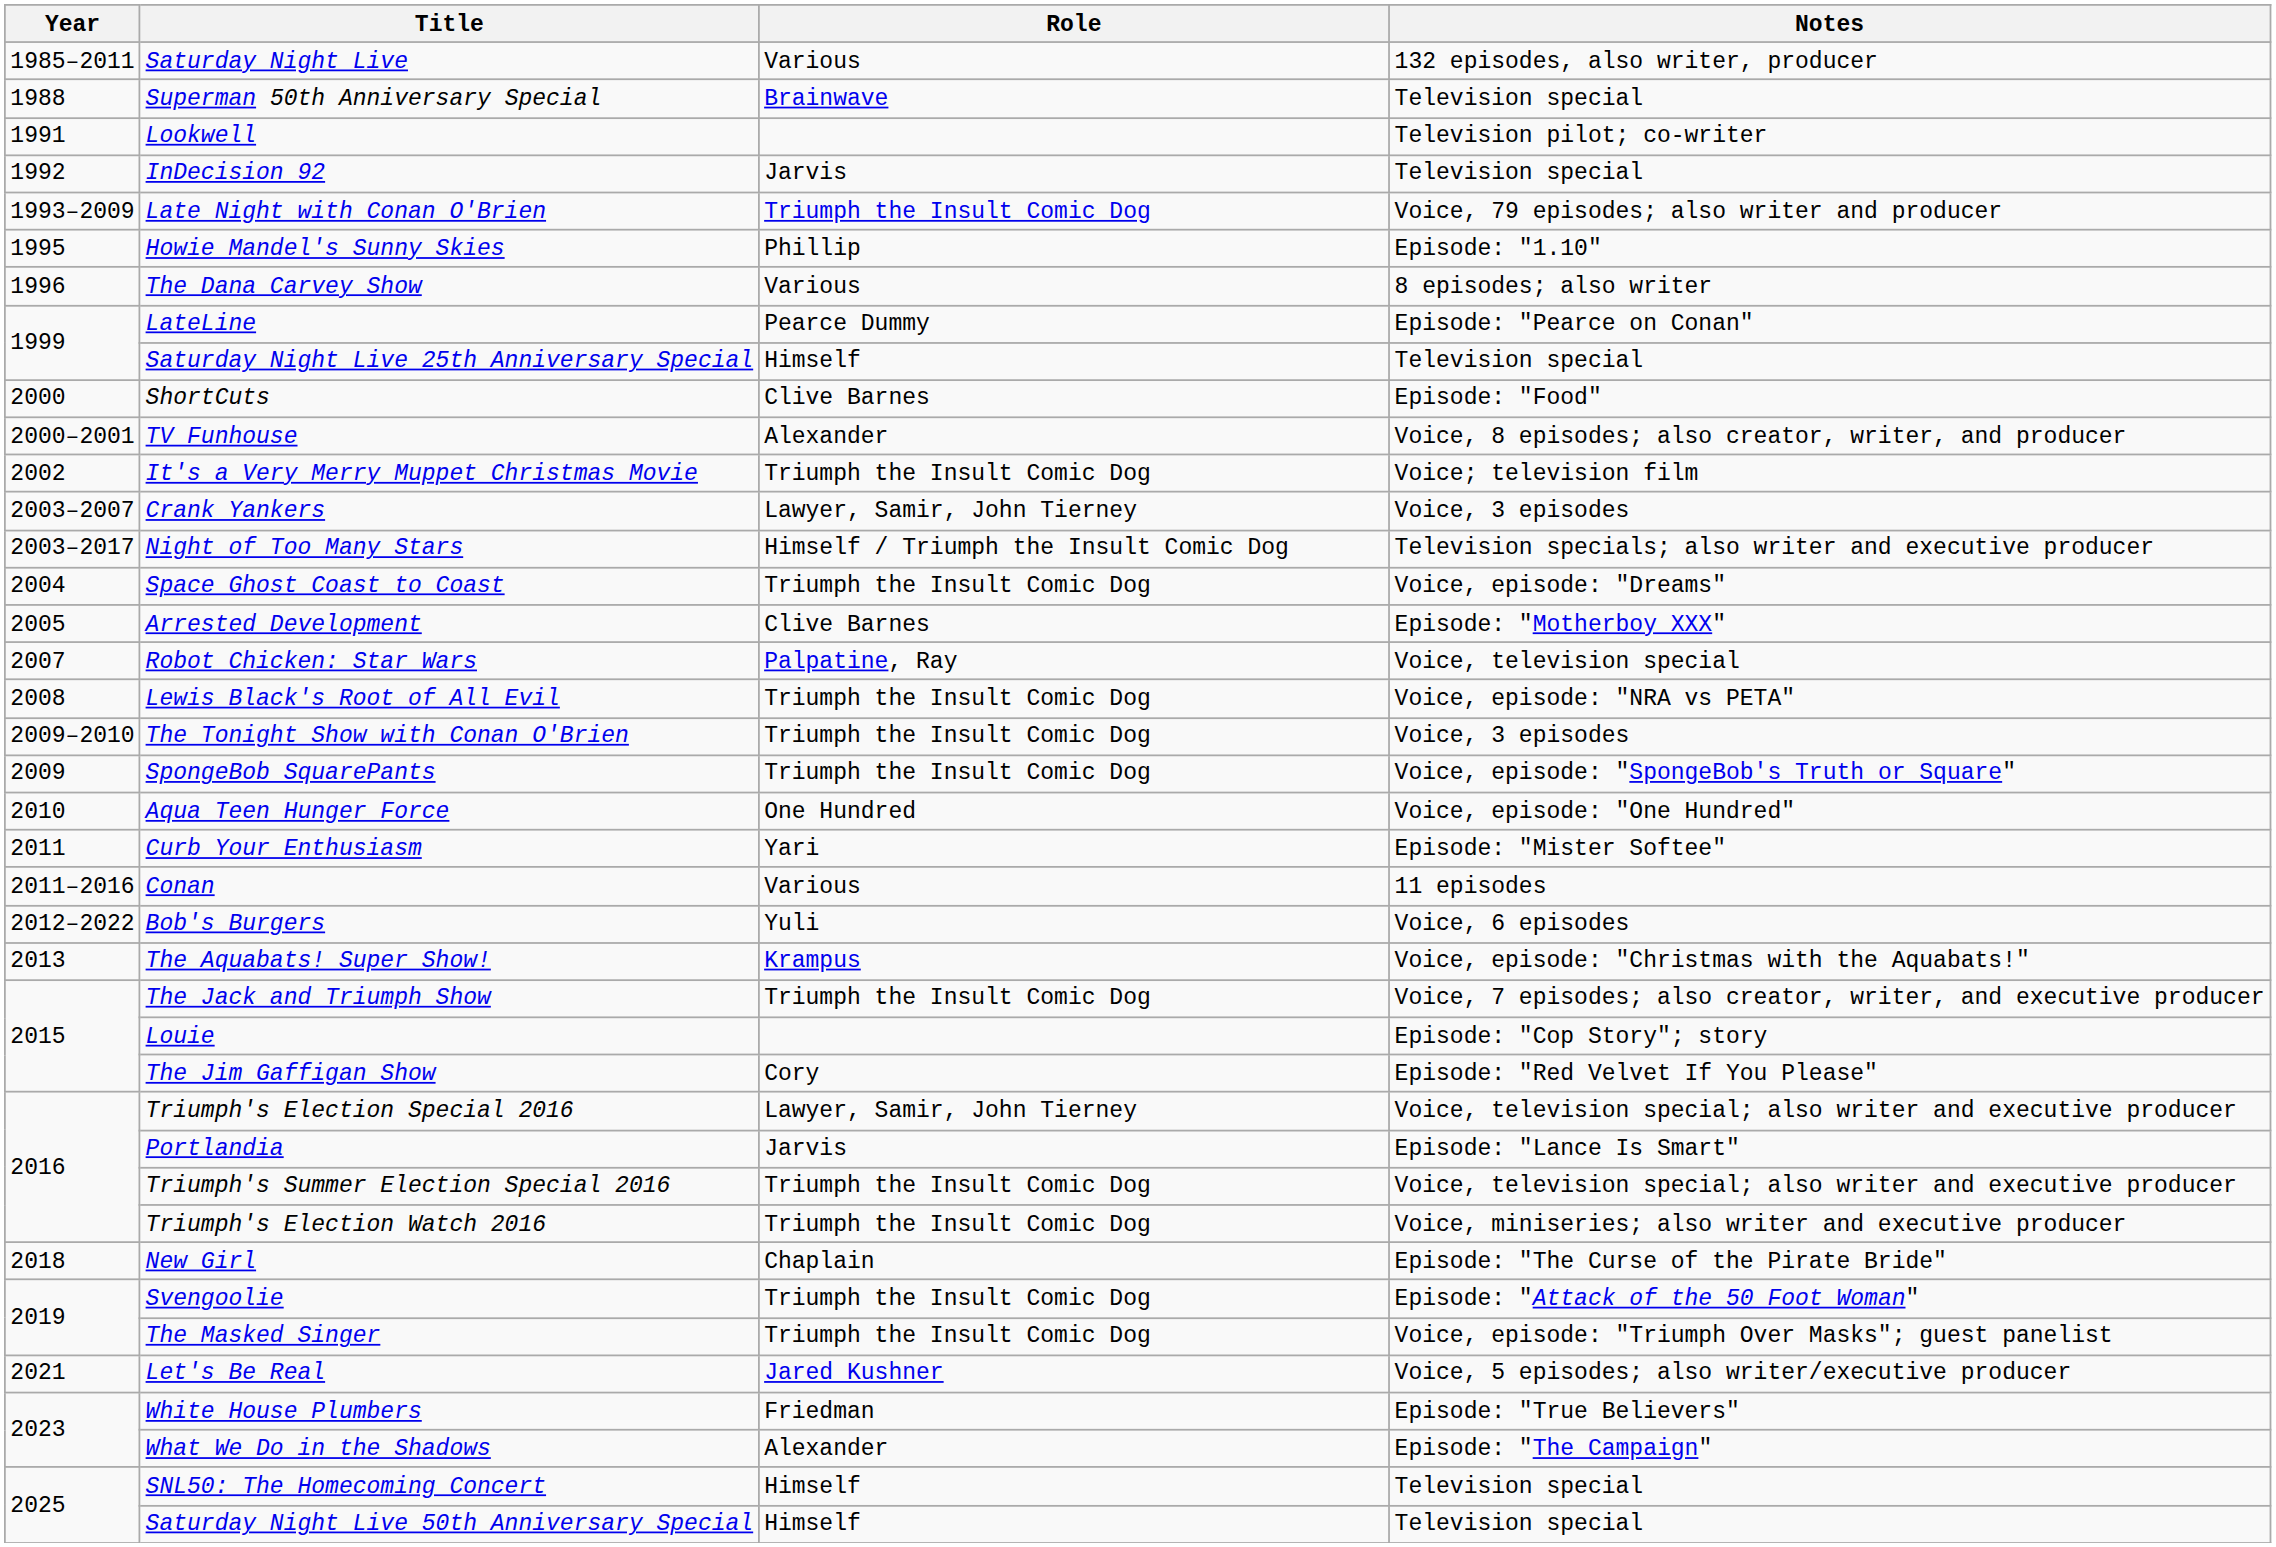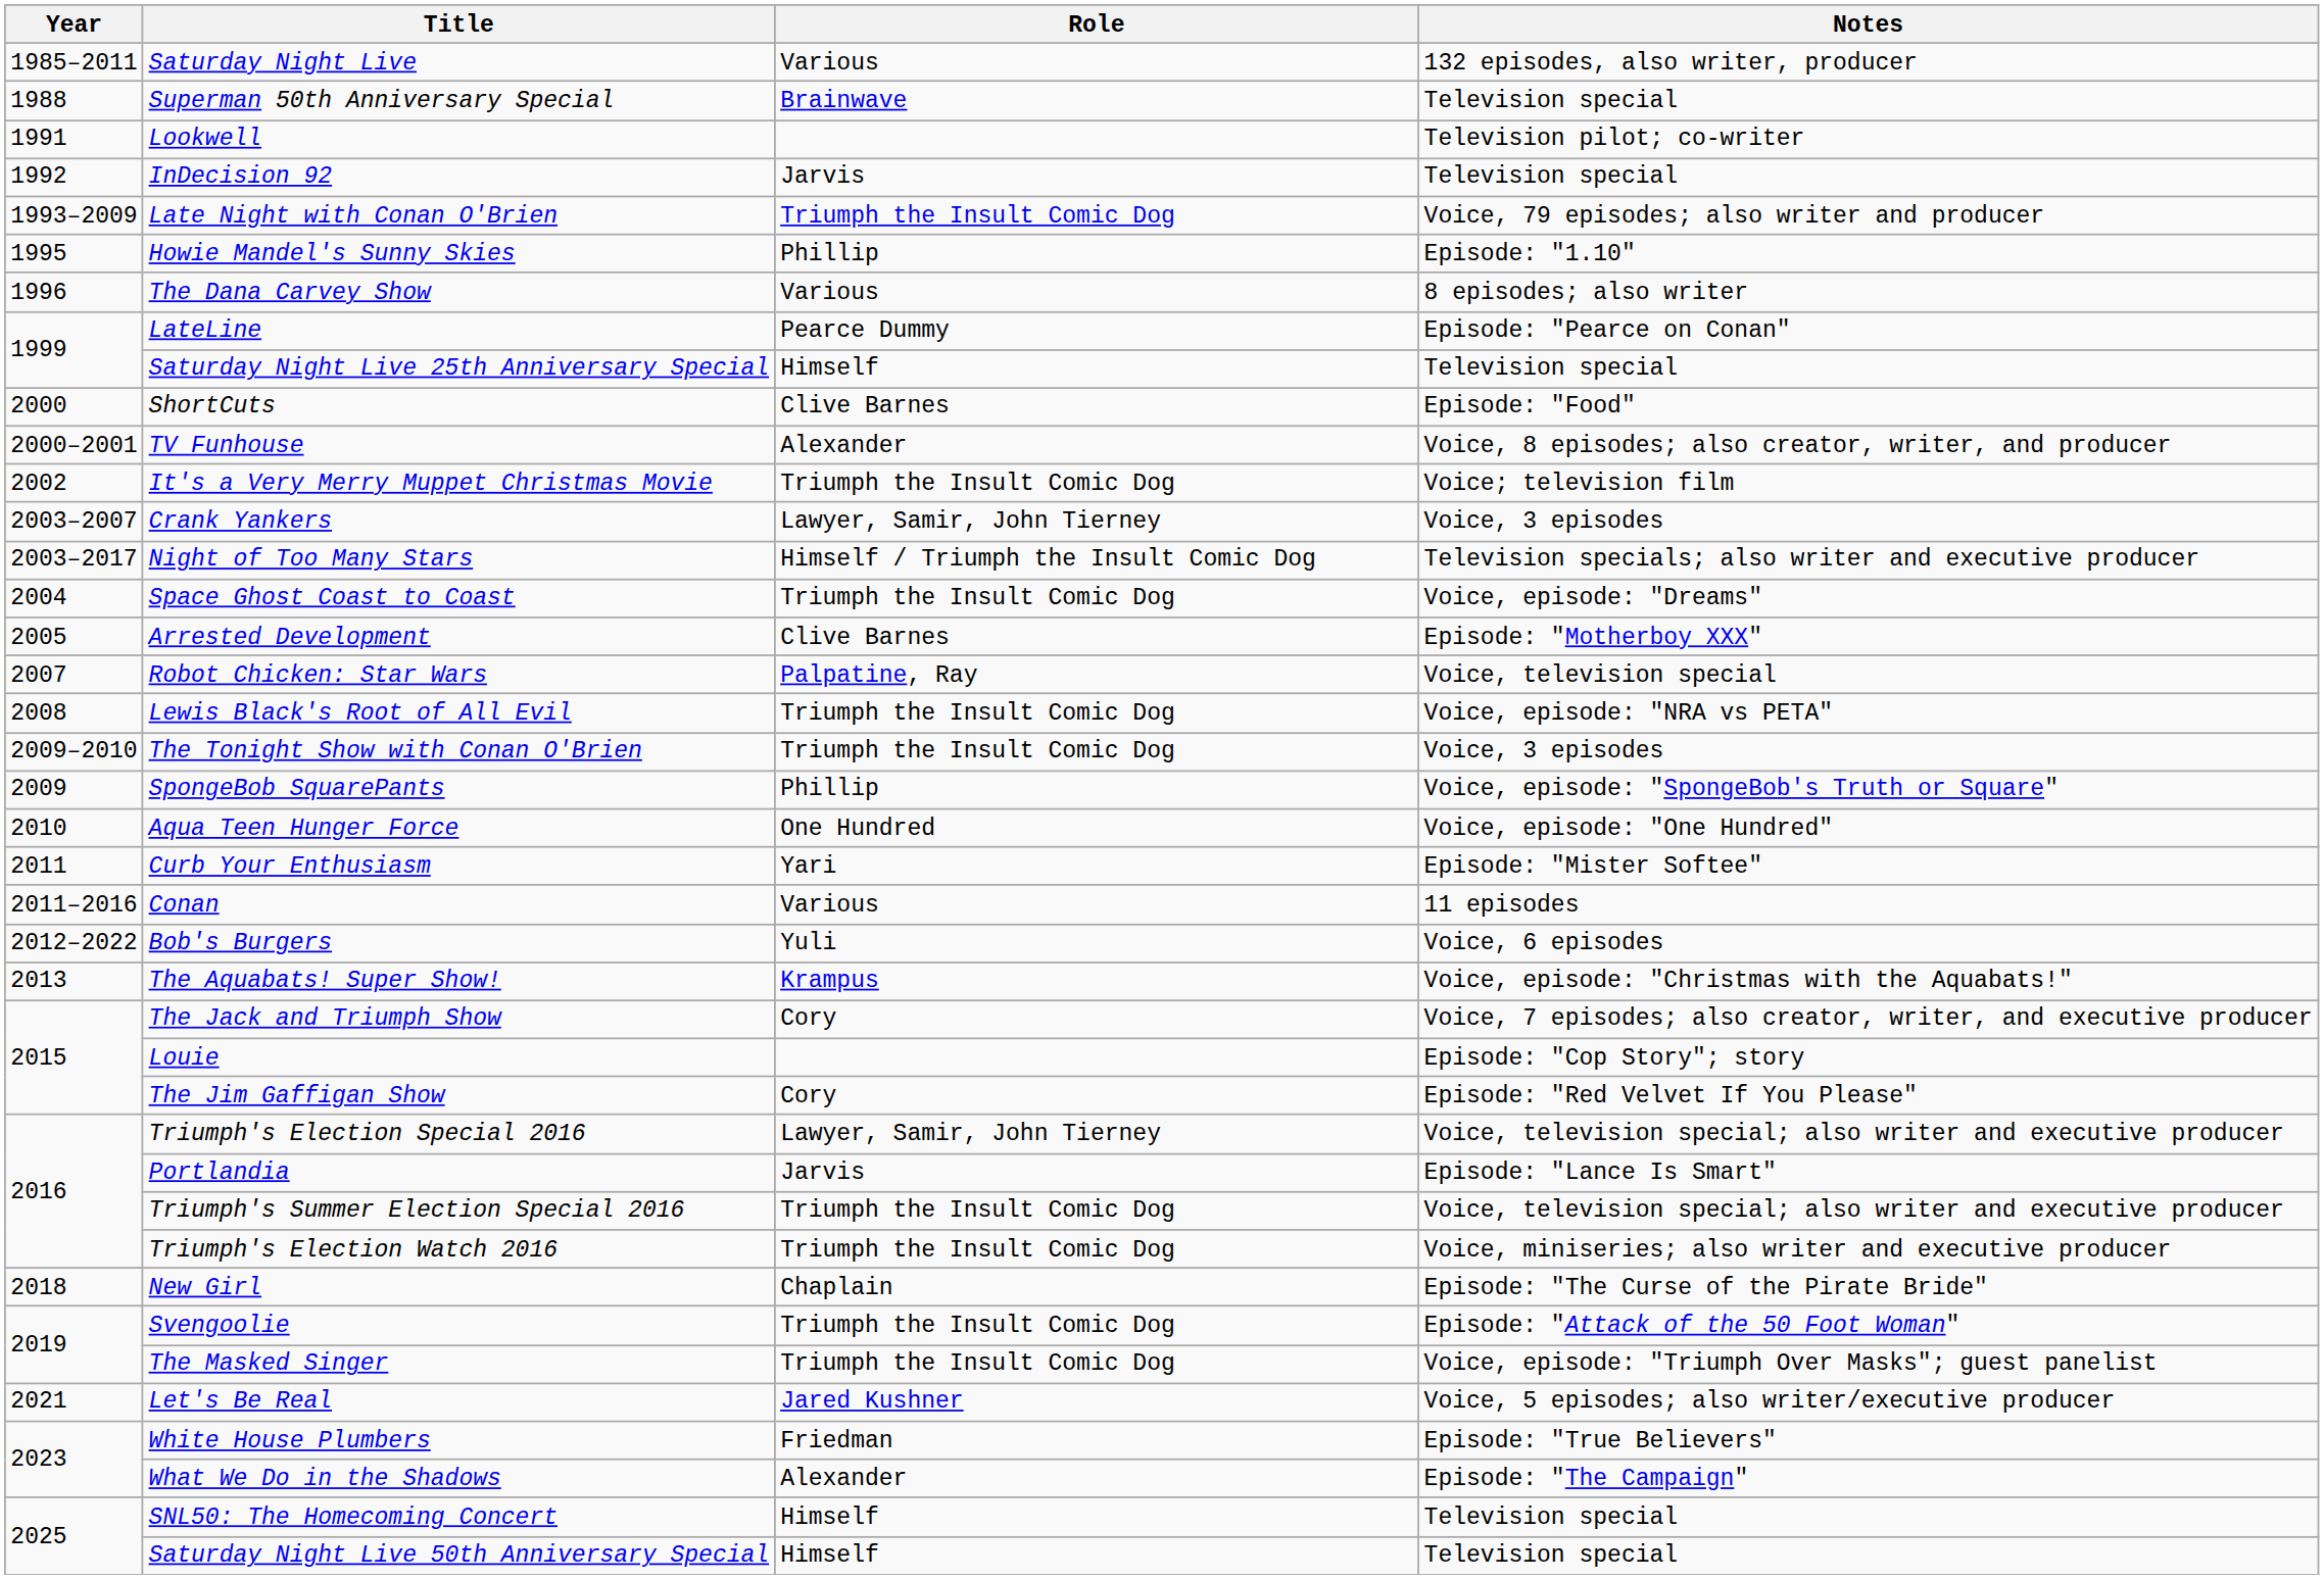SpongeBob SquarePants | Role: Triumph the Insult Comic Dog -> Phillip
The Jack and Triumph Show | Role: Triumph the Insult Comic Dog -> Cory
